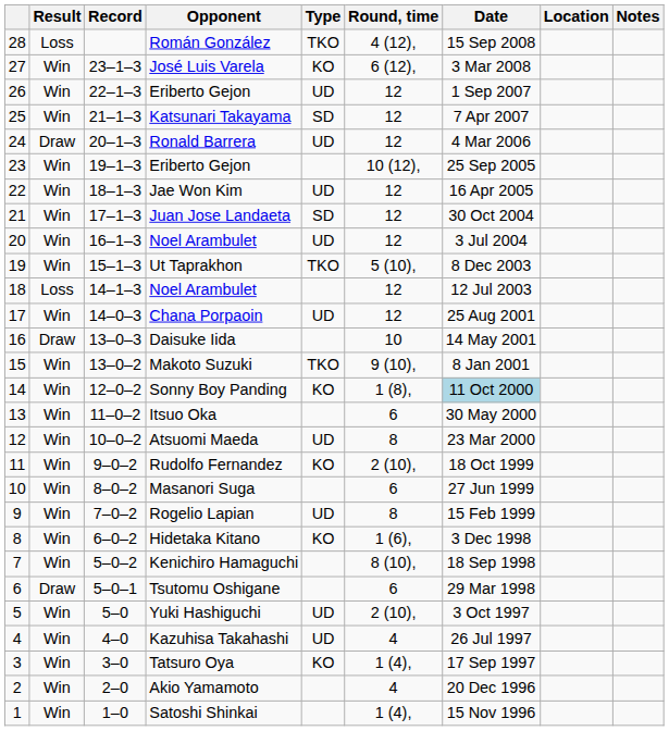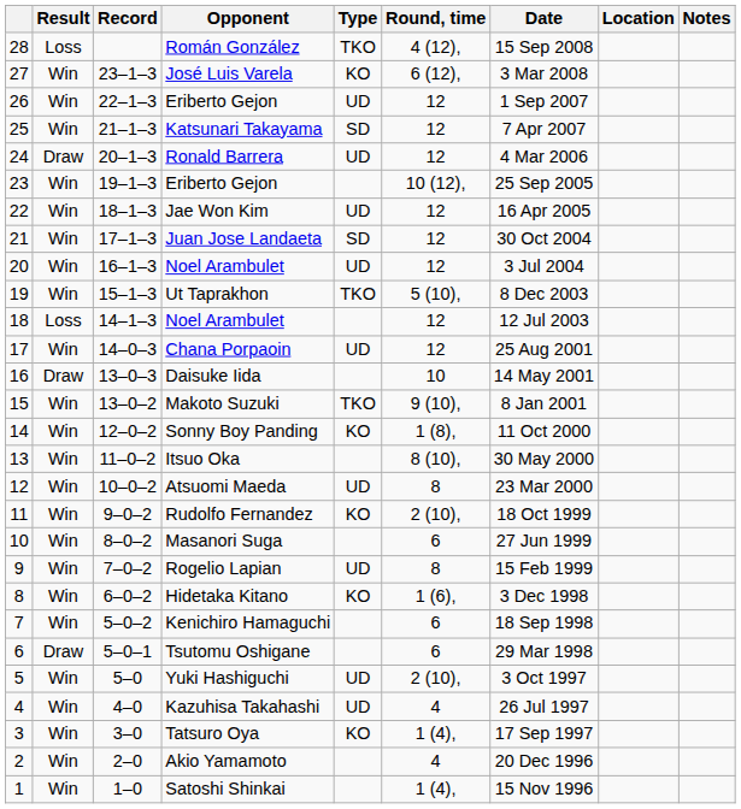Sonny Boy Panding | Date: lightblue background -> no background
Itsuo Oka | Round, time: 6 -> 8 (10),
Kenichiro Hamaguchi | Round, time: 8 (10), -> 6
